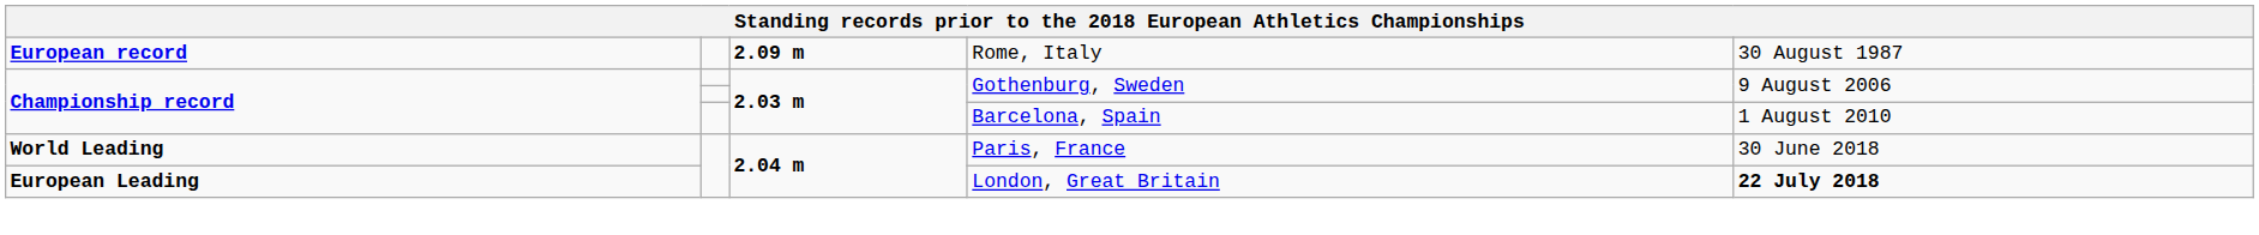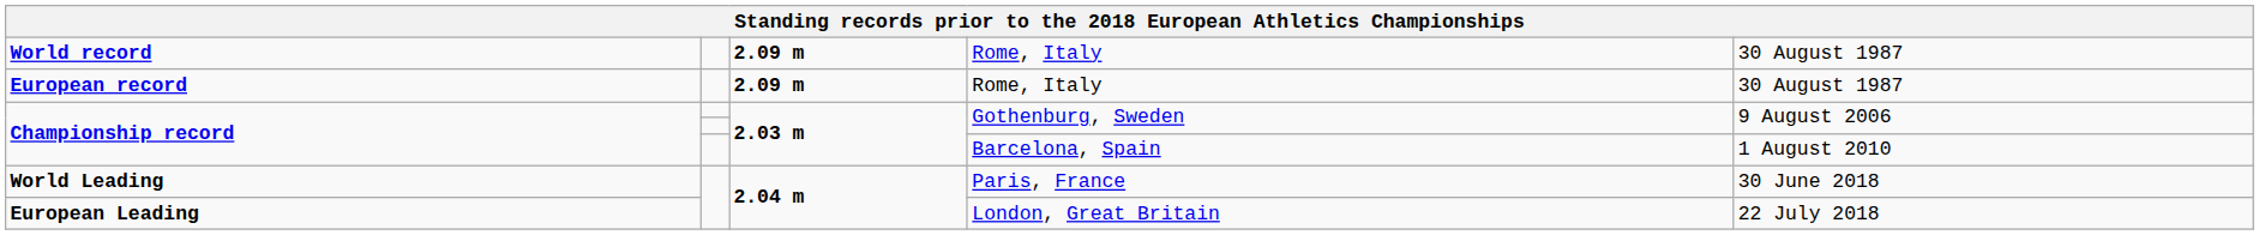+ row: World record | 2.09 m | Rome, Italy | 30 August 1987
European Leading | column 5: bold -> normal
